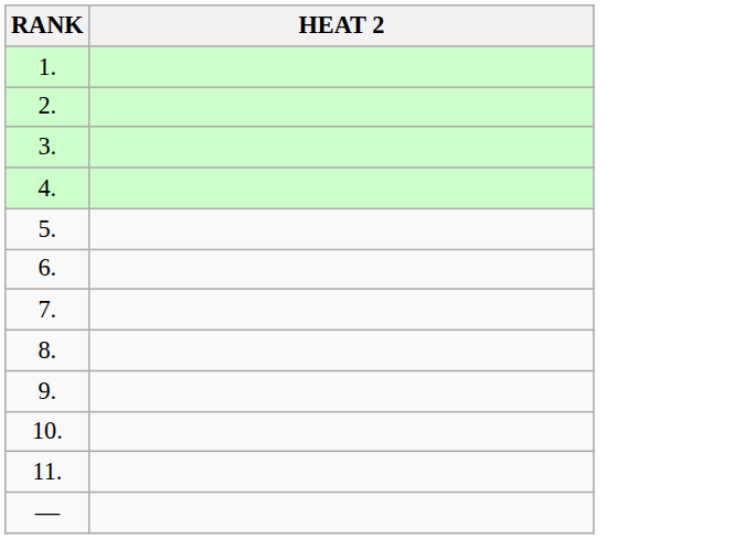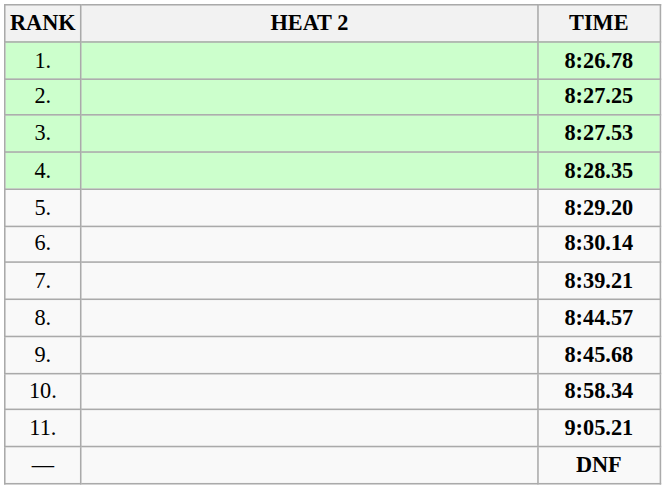+ column: TIME | 8:26.78 | 8:27.25 | 8:27.53 | 8:28.35 | 8:29.20 | 8:30.14 | 8:39.21 | 8:44.57 | 8:45.68 | 8:58.34 | 9:05.21 | DNF
